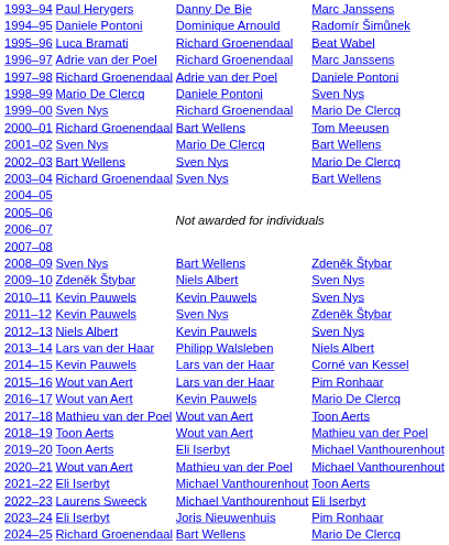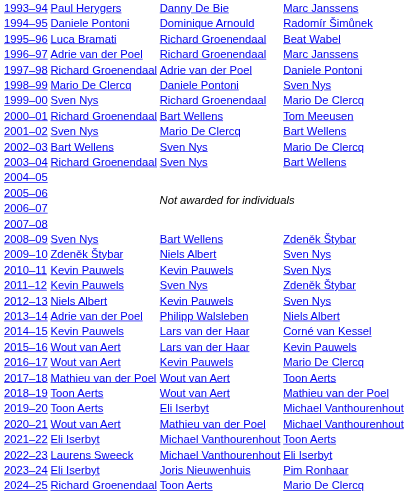2013–14 | column 2: Lars van der Haar -> Adrie van der Poel
2015–16 | column 4: Pim Ronhaar -> Kevin Pauwels
2024–25 | column 3: Bart Wellens -> Toon Aerts
